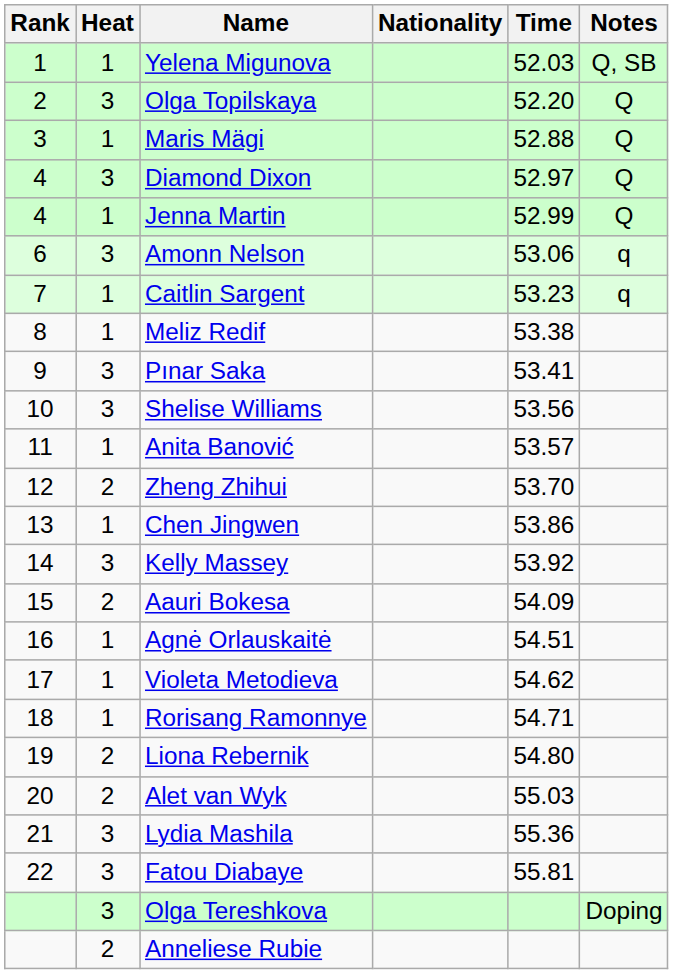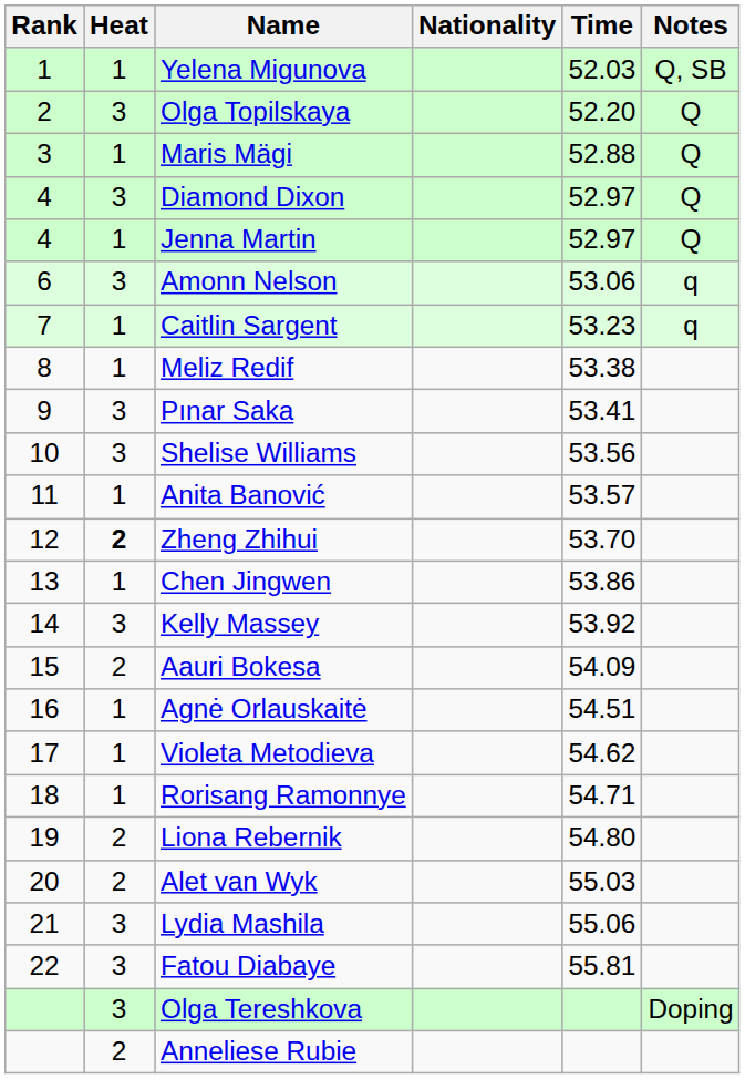Jenna Martin | Time: 52.99 -> 52.97
Zheng Zhihui | Heat: normal -> bold
Lydia Mashila | Time: 55.36 -> 55.06
